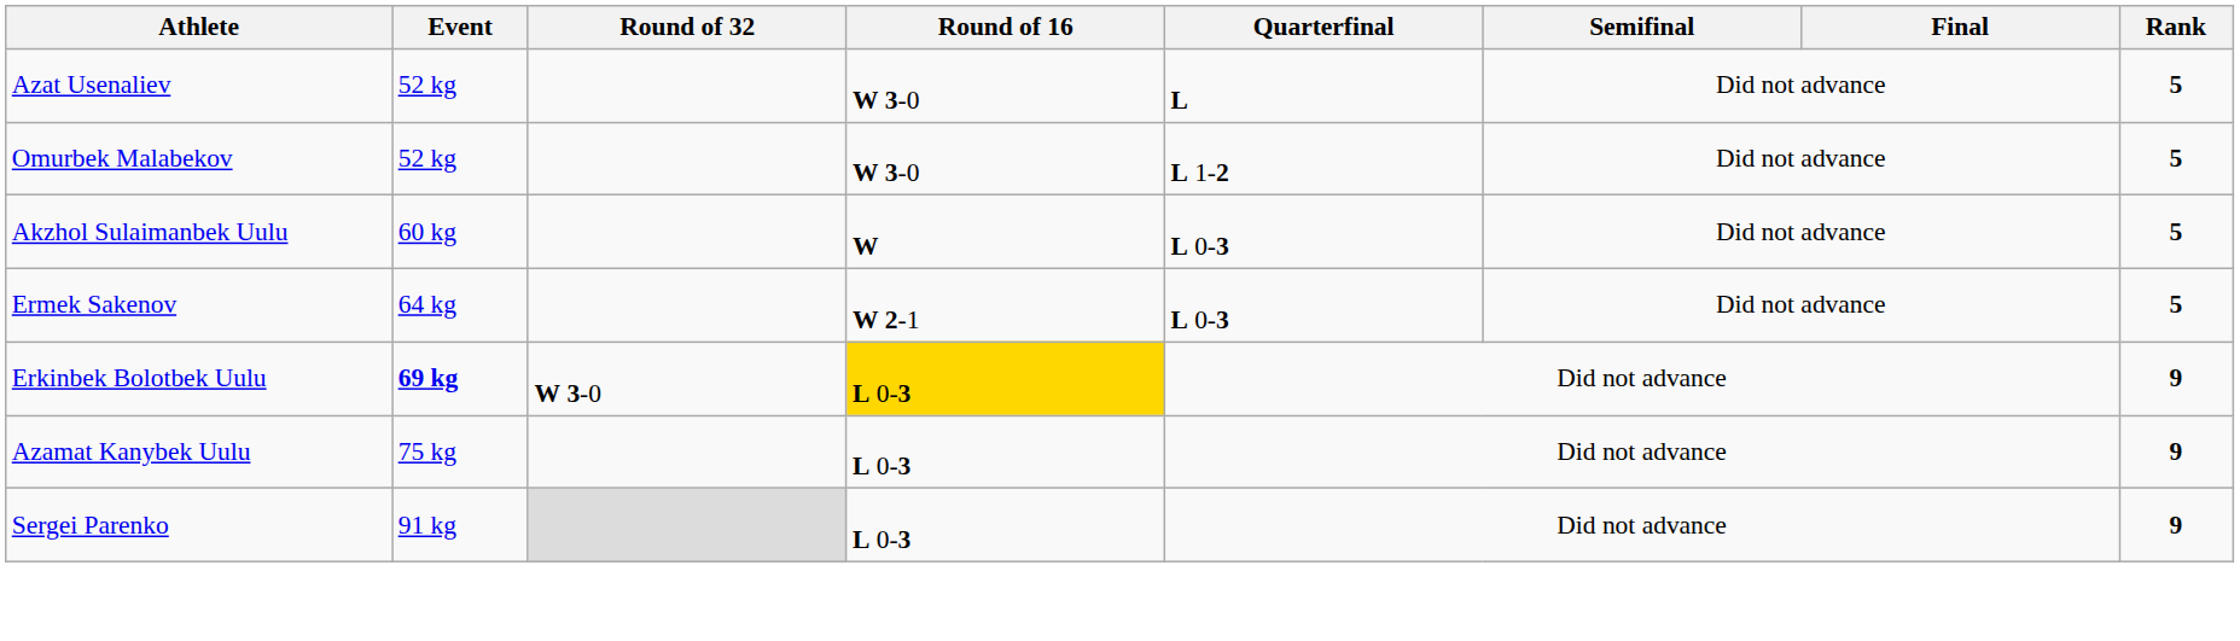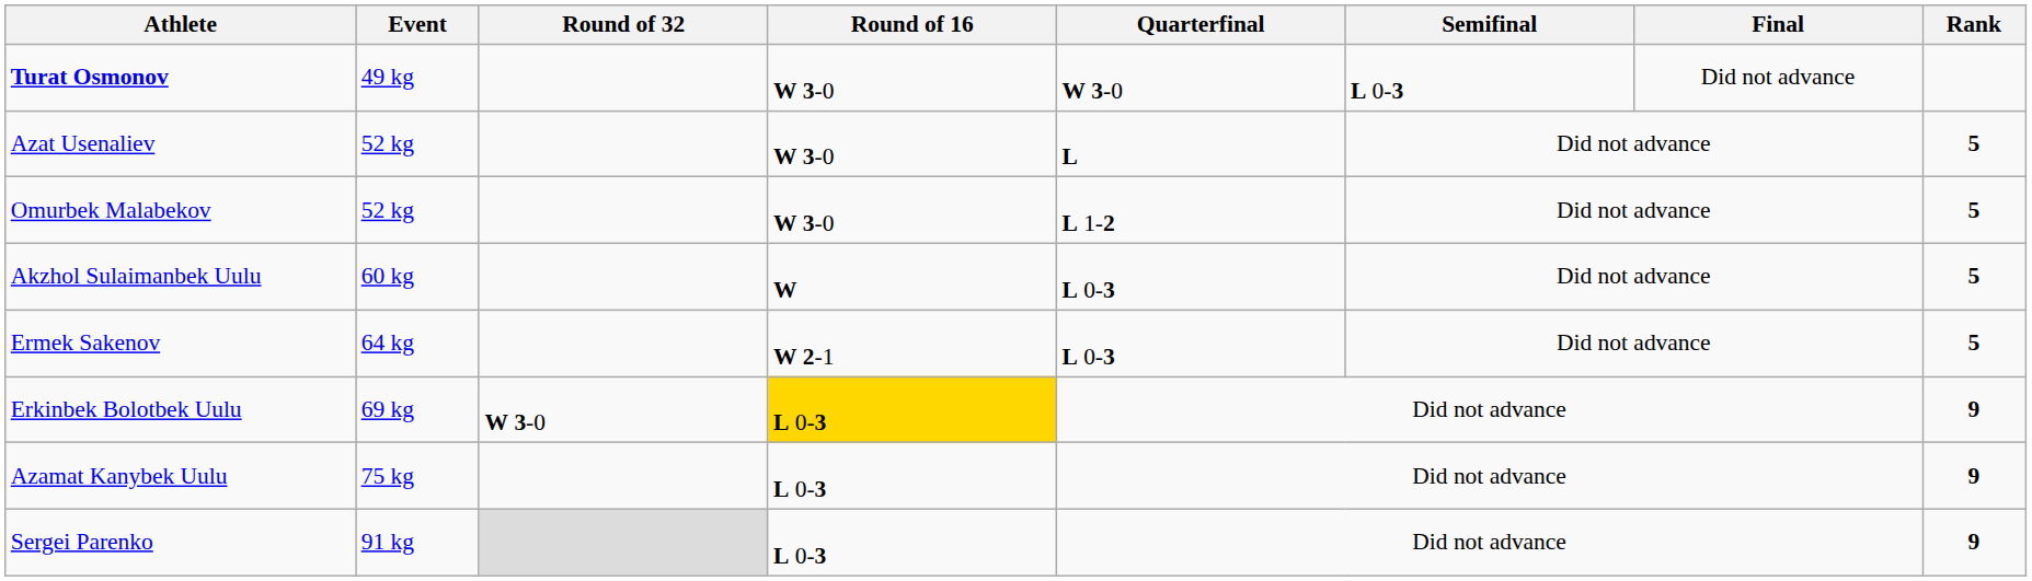+ row: Turat Osmonov | 49 kg | W 3-0 | W 3-0 | L 0-3 | Did not advance
Erkinbek Bolotbek Uulu | Event: bold -> normal
